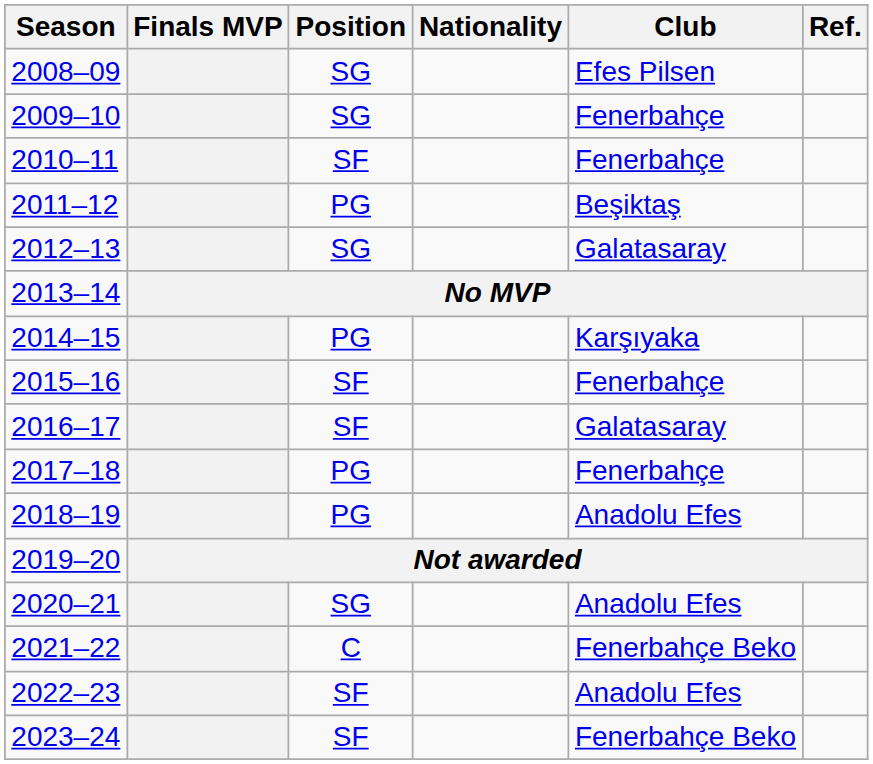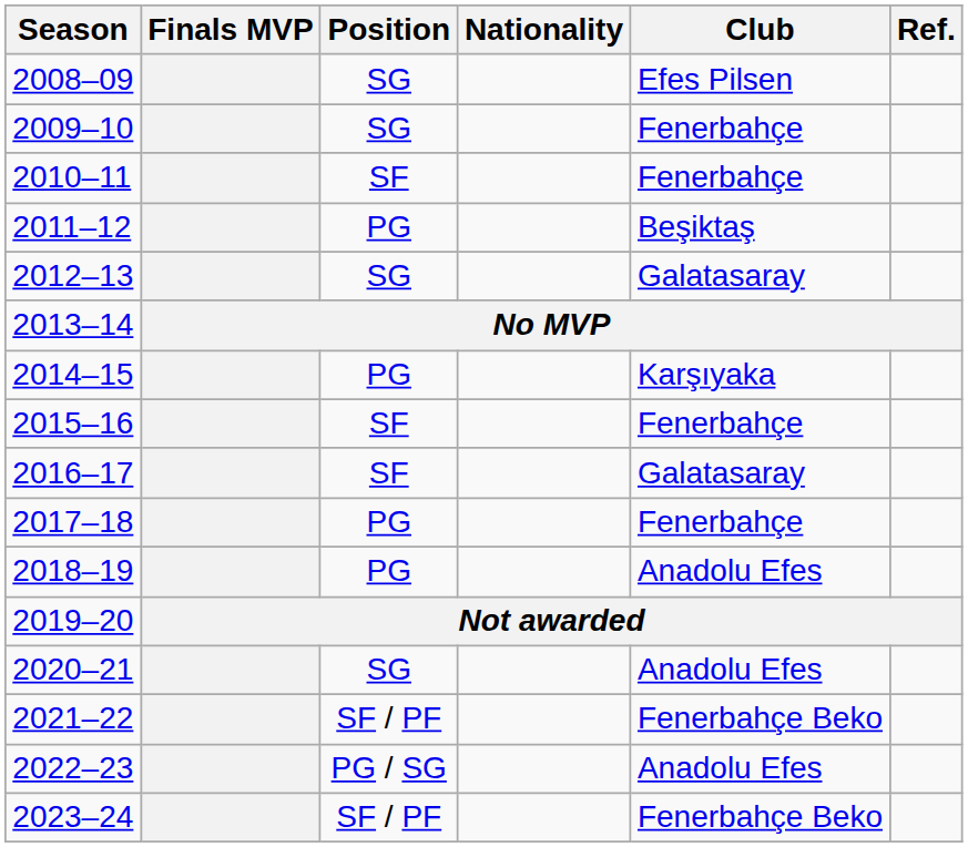2021–22 | Position: C -> SF / PF
2022–23 | Position: SF -> PG / SG
2023–24 | Position: SF -> SF / PF
